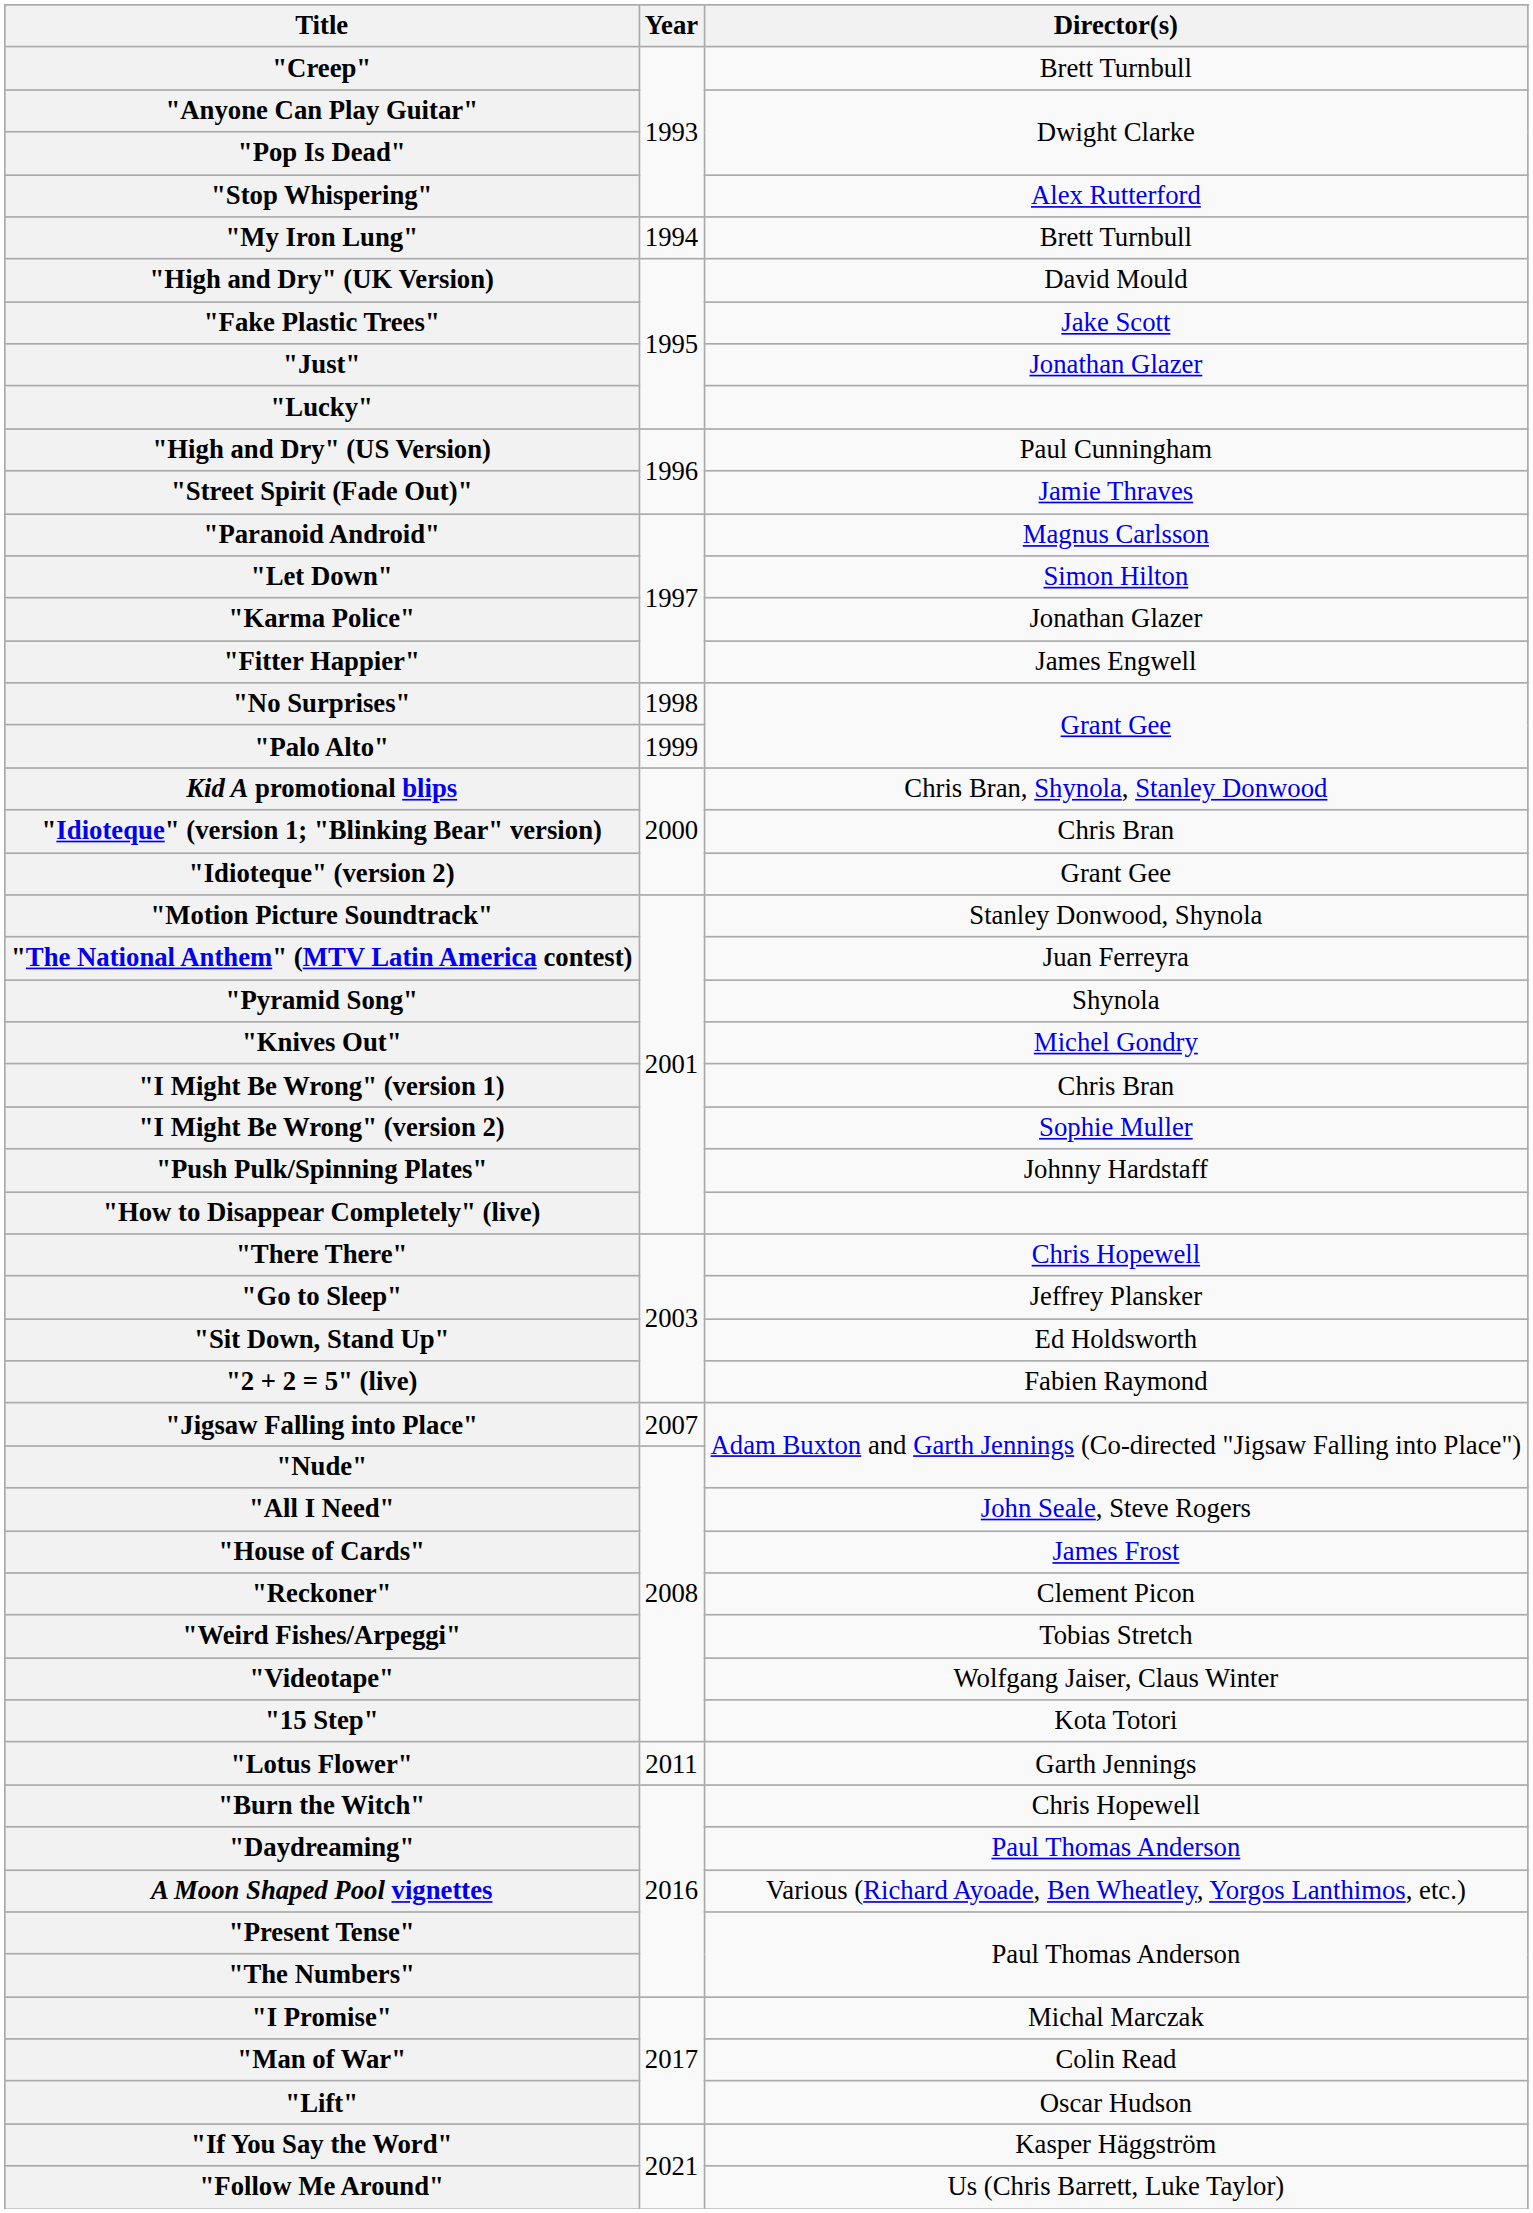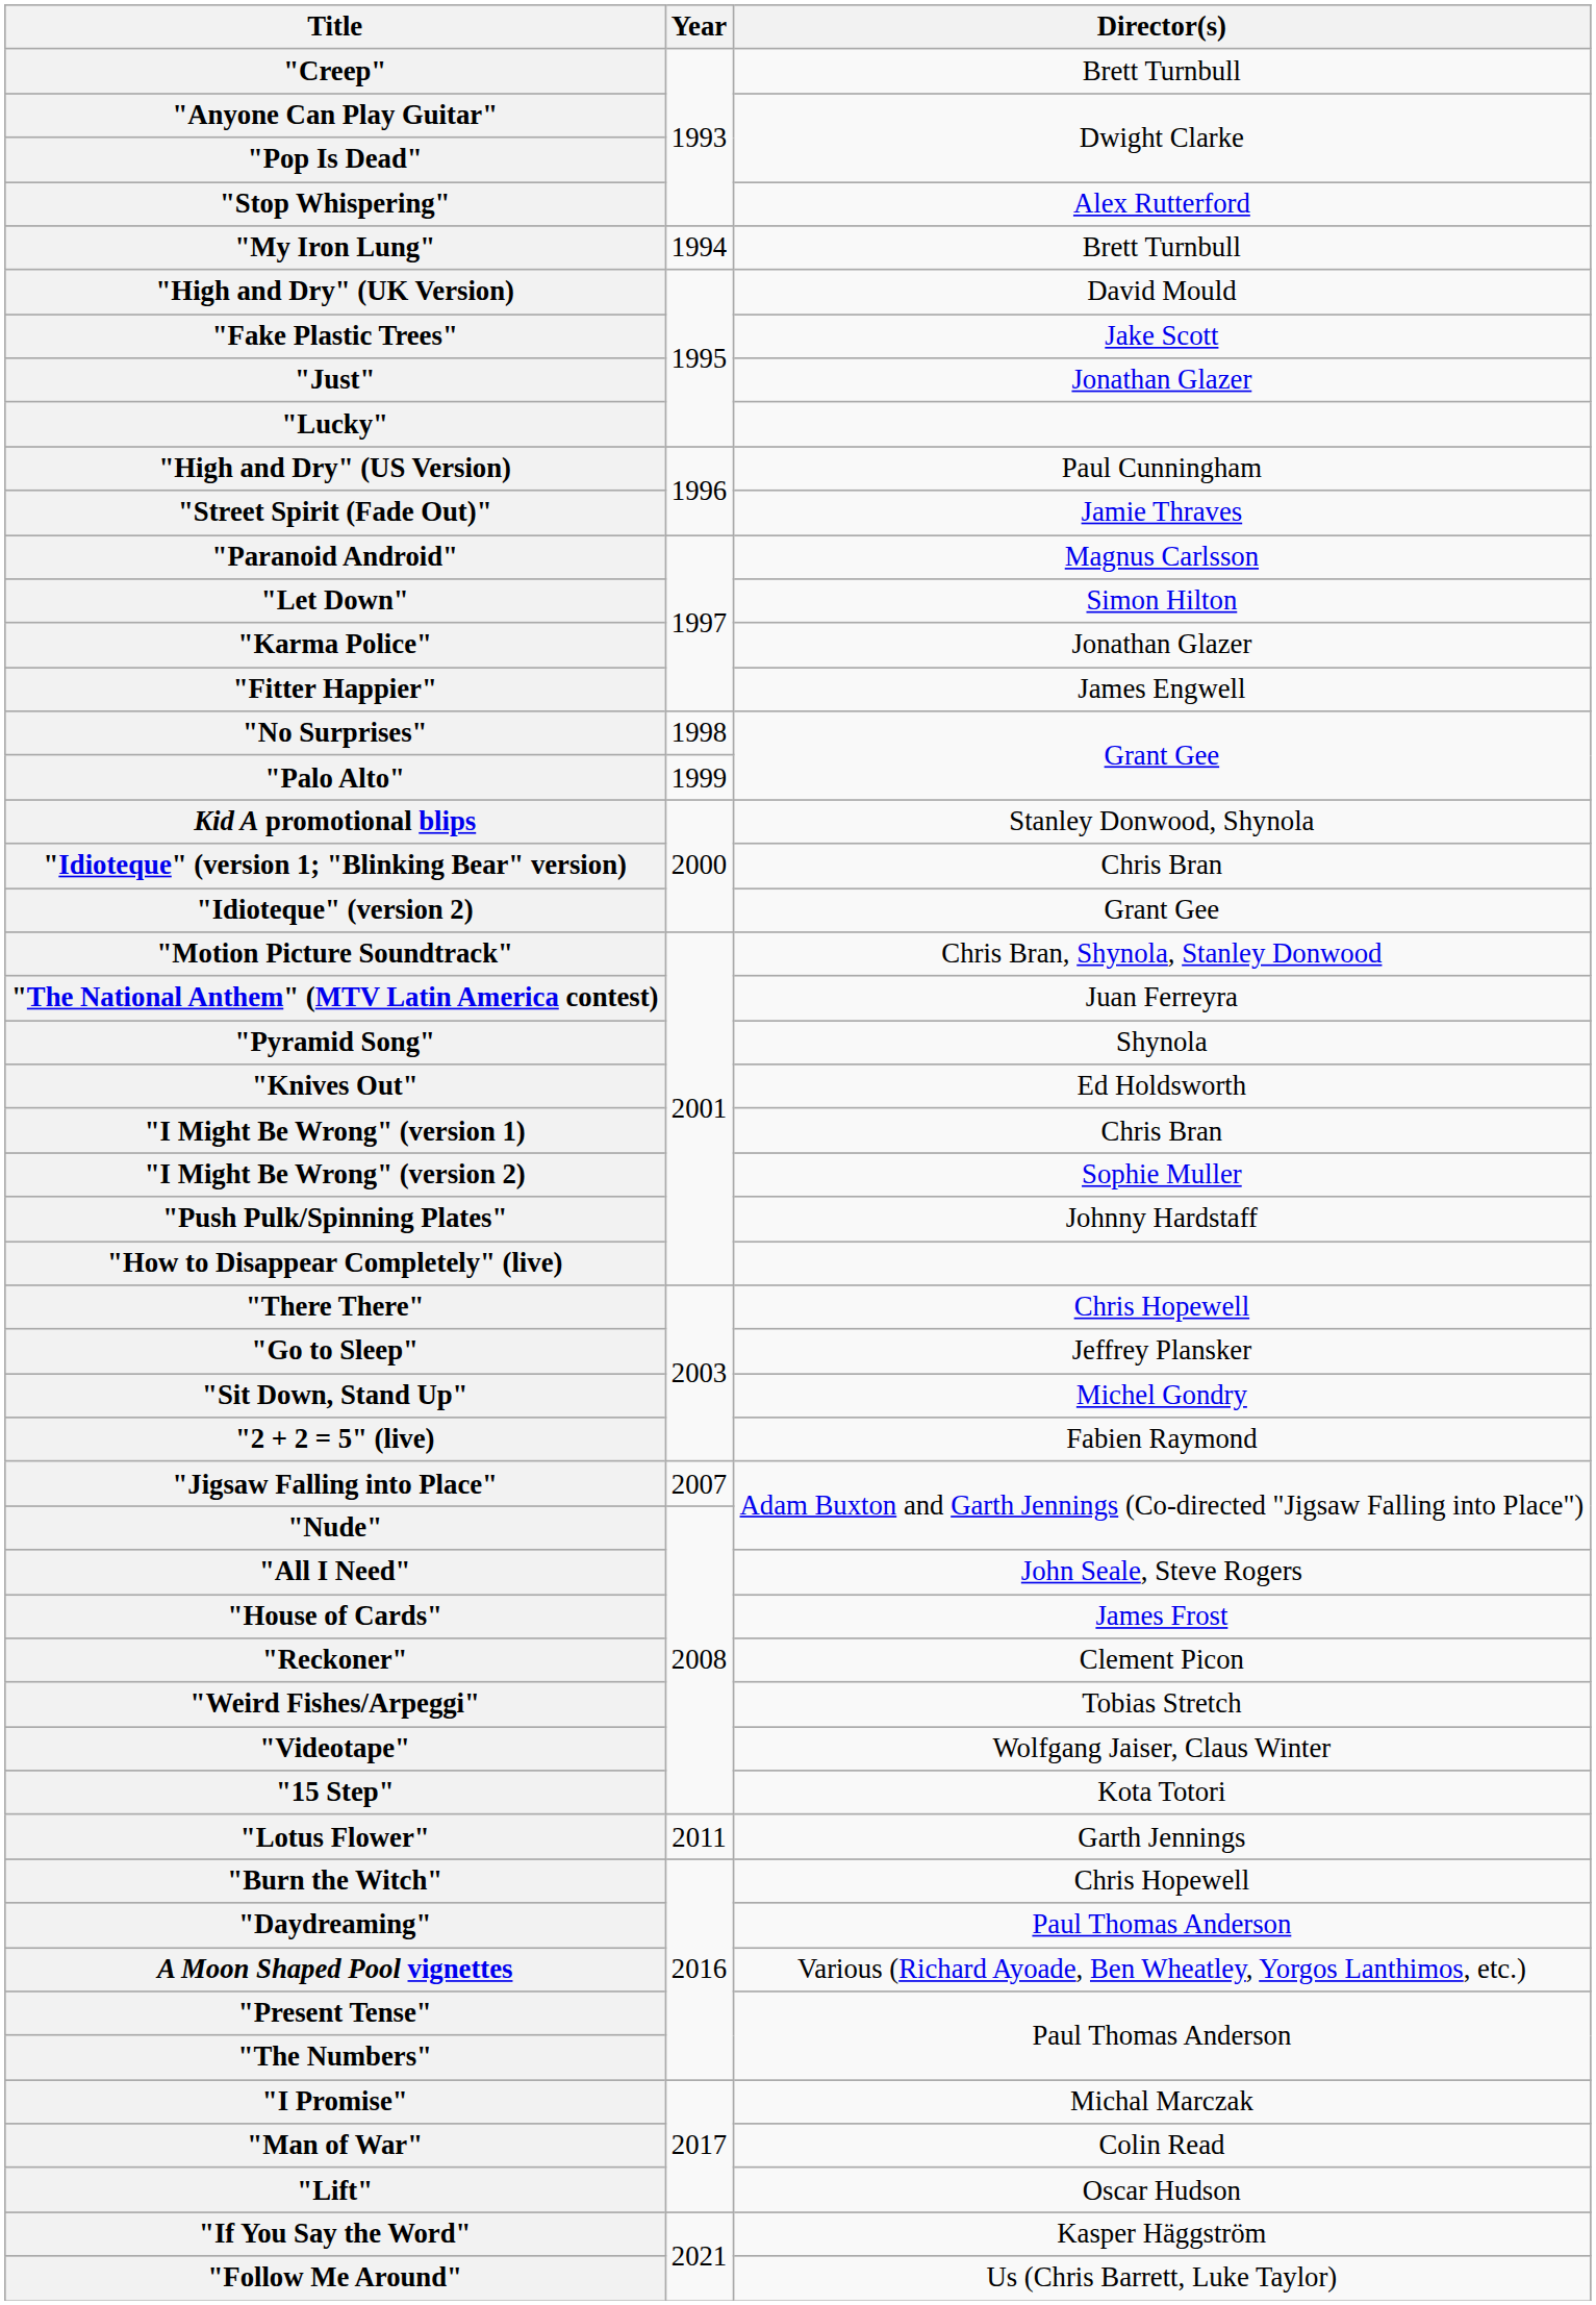Kid A promotional blips | Director(s): Chris Bran, Shynola, Stanley Donwood -> Stanley Donwood, Shynola
"Motion Picture Soundtrack" | Director(s): Stanley Donwood, Shynola -> Chris Bran, Shynola, Stanley Donwood
"Knives Out" | Director(s): Michel Gondry -> Ed Holdsworth
"Sit Down, Stand Up" | Director(s): Ed Holdsworth -> Michel Gondry
